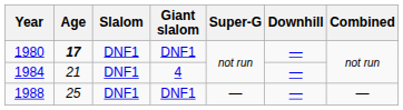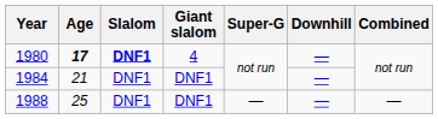1980 | Slalom: normal -> bold
1980 | Giant slalom: DNF1 -> 4
1984 | Giant slalom: 4 -> DNF1
